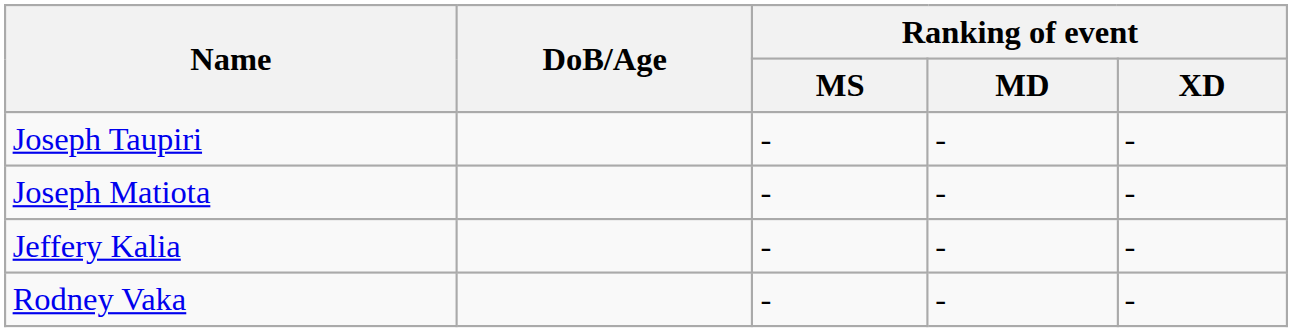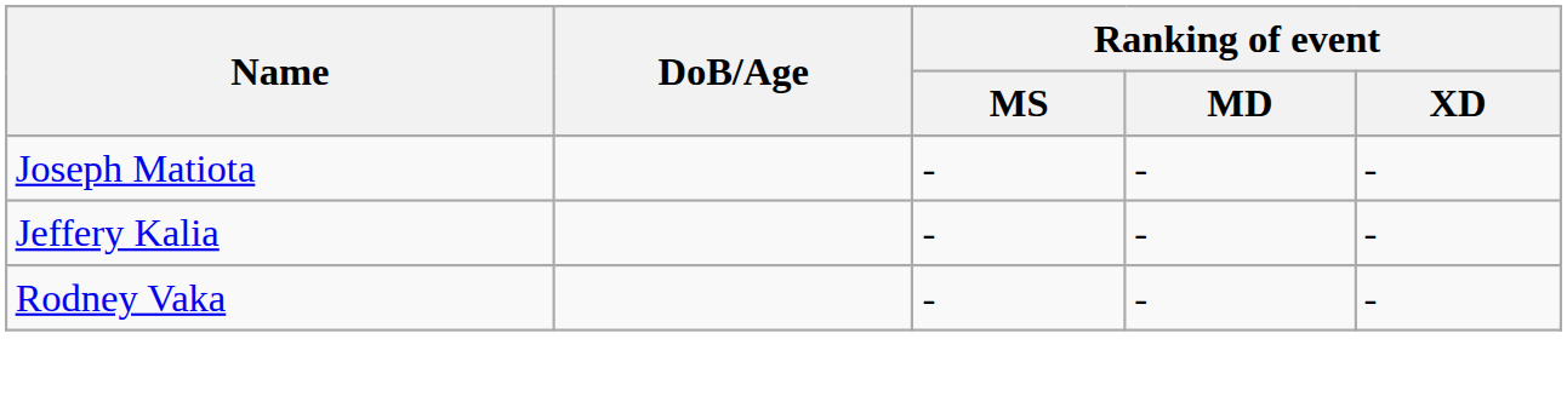- row: Joseph Taupiri | - | - | -
